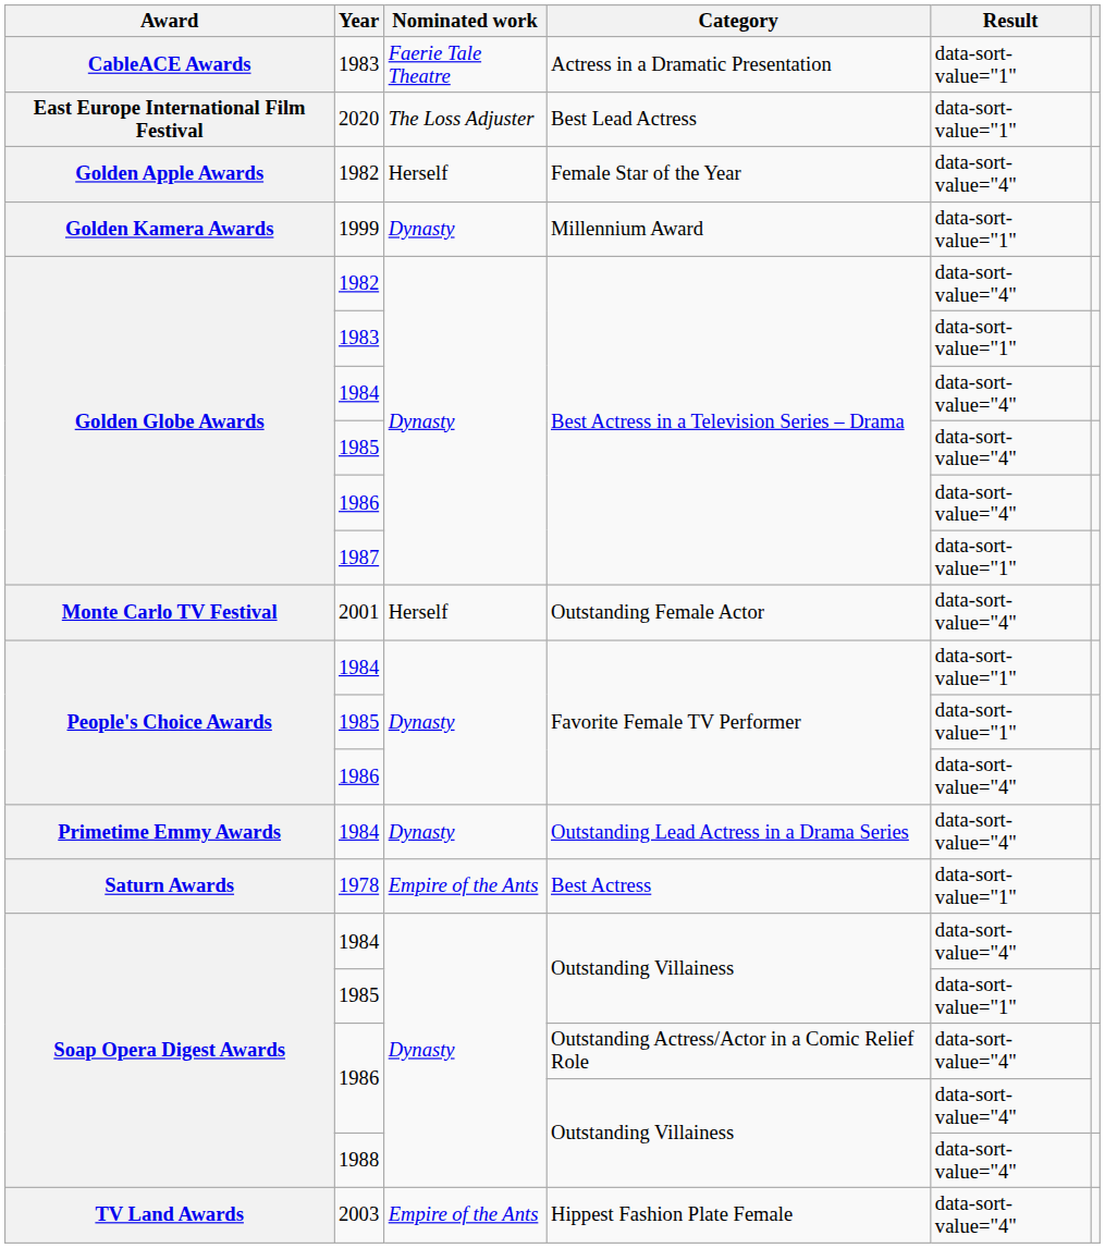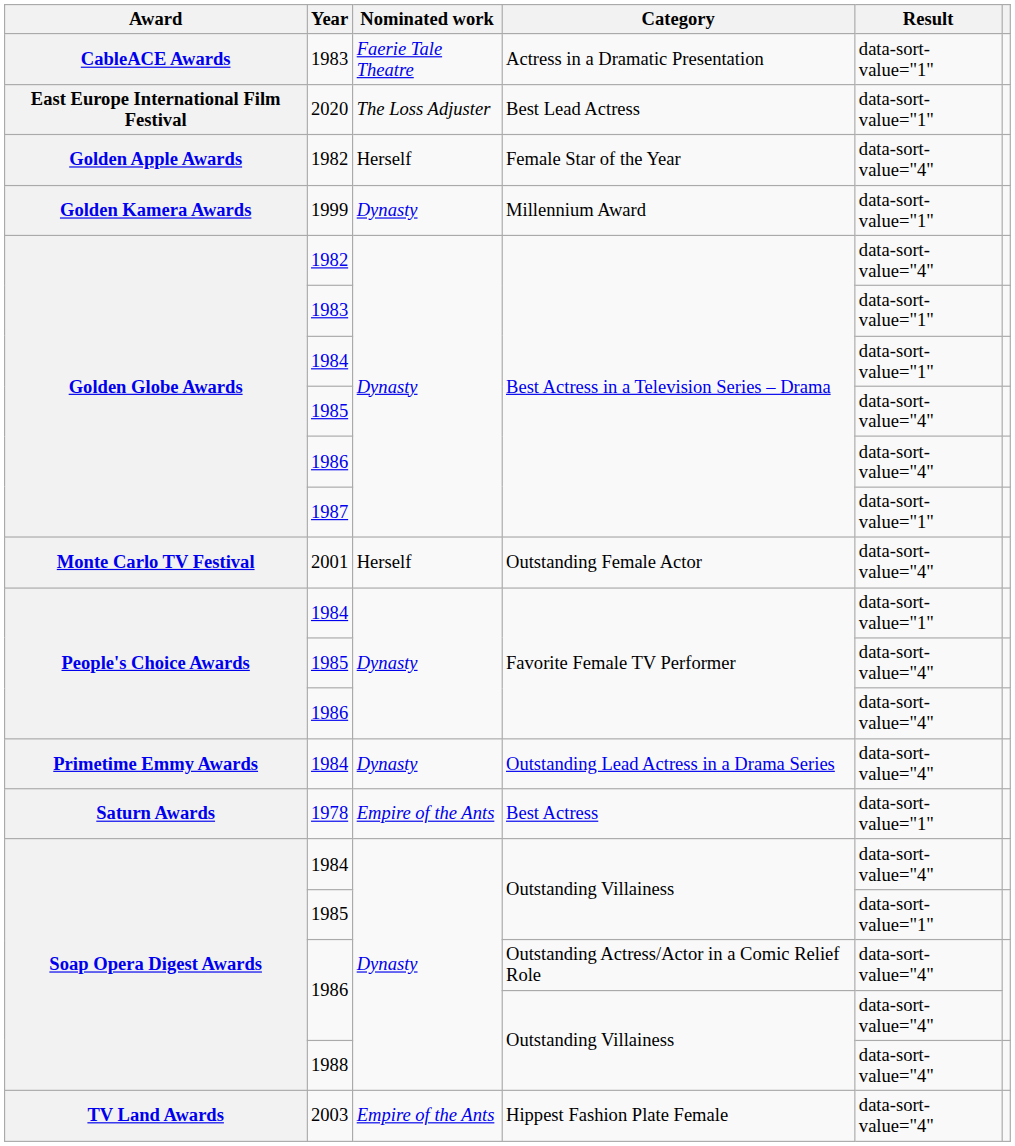1984 / Best Actress in a Television Series – Drama | Result: data-sort-value="4" -> data-sort-value="1"
1985 / Favorite Female TV Performer | Result: data-sort-value="1" -> data-sort-value="4"
